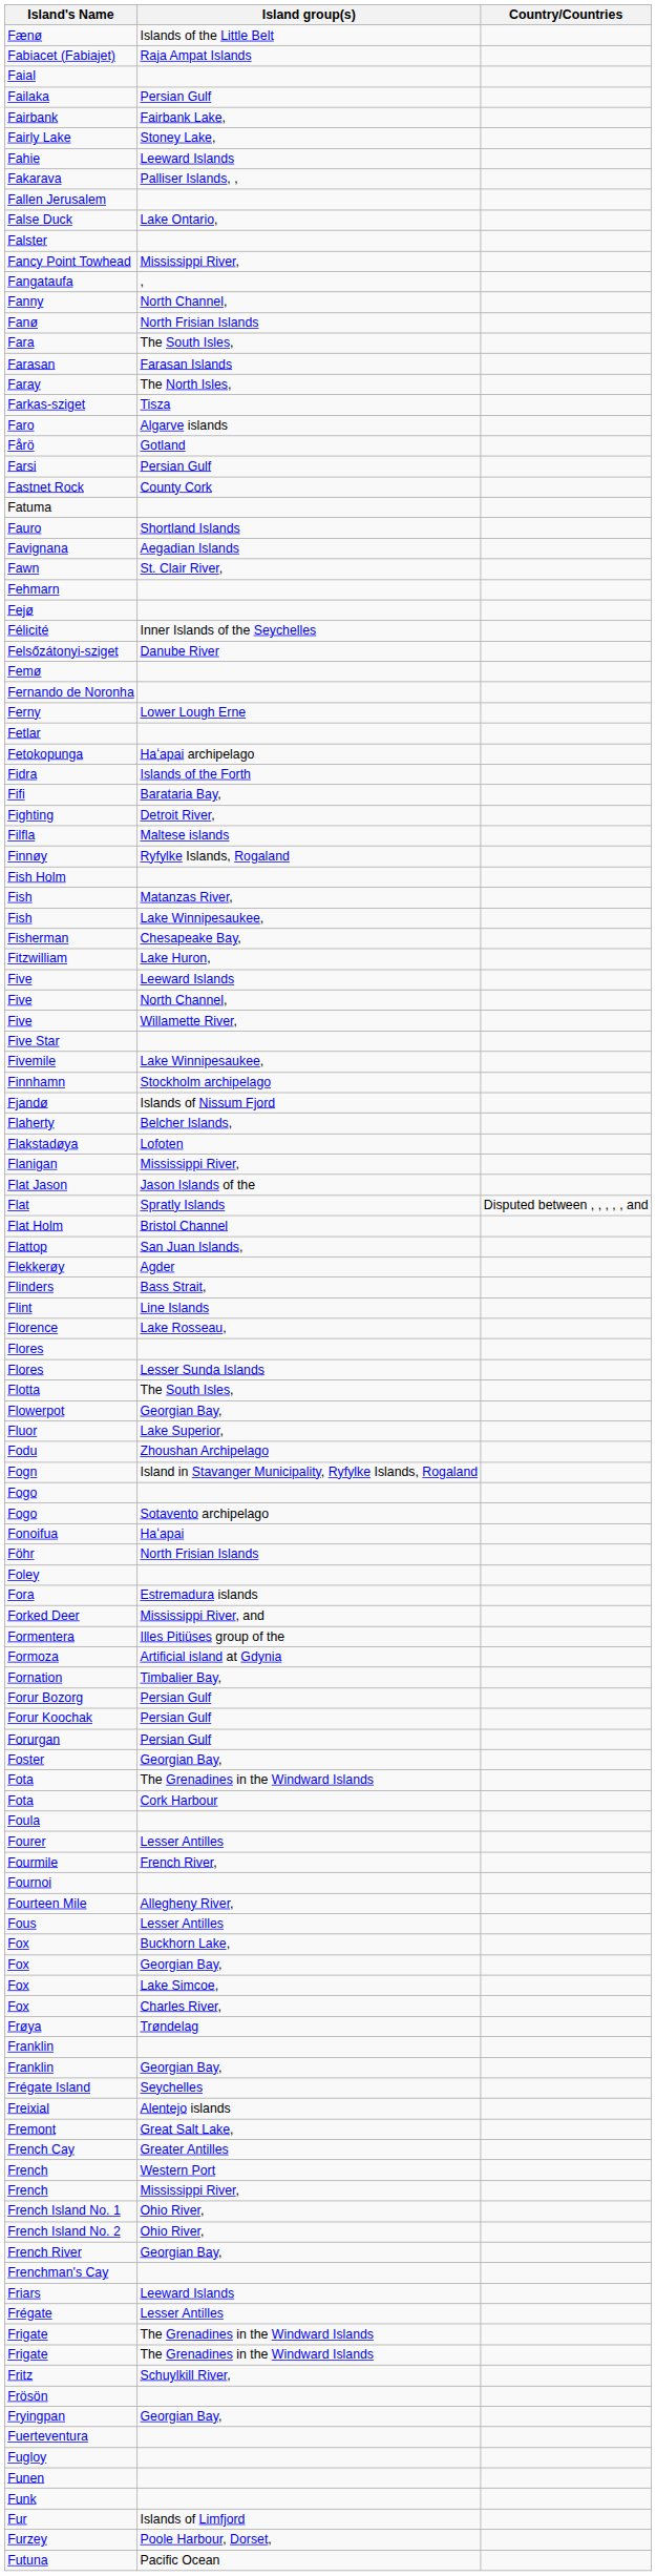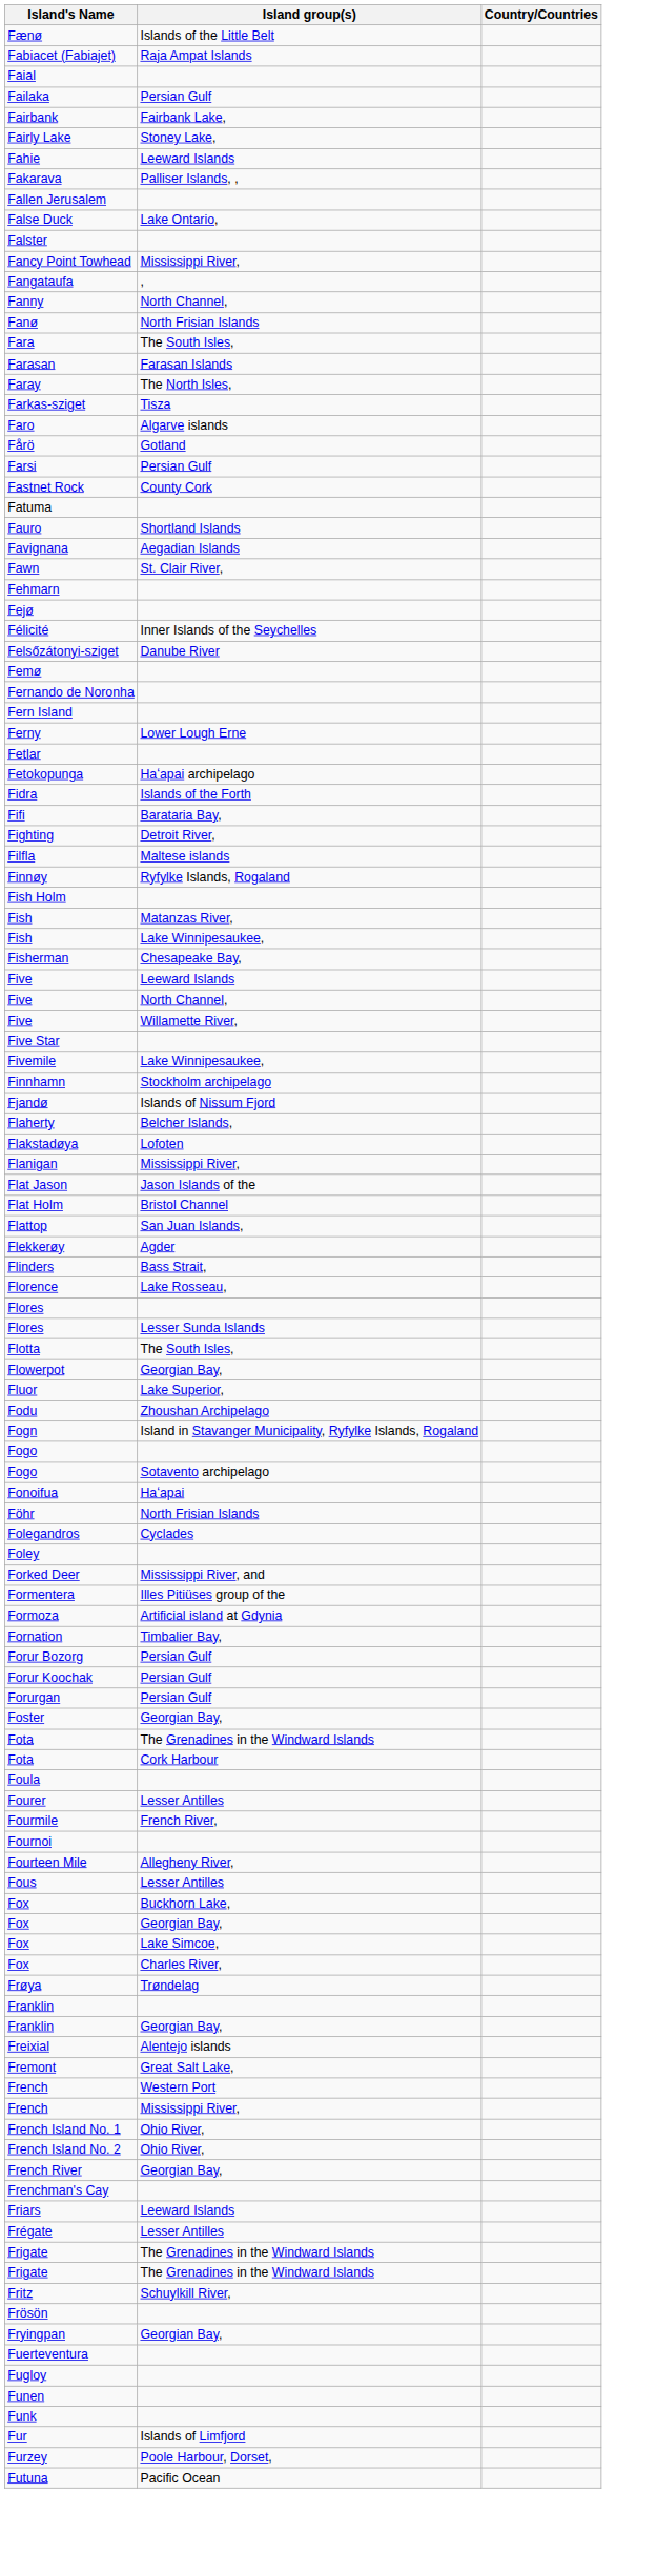+ row: Fern Island
- row: Fitzwilliam | Lake Huron,
- row: Flat | Spratly Islands | Disputed between , , , , , and
- row: Flint | Line Islands
+ row: Folegandros | Cyclades
- row: Fora | Estremadura islands
- row: Frégate Island | Seychelles
- row: French Cay | Greater Antilles
